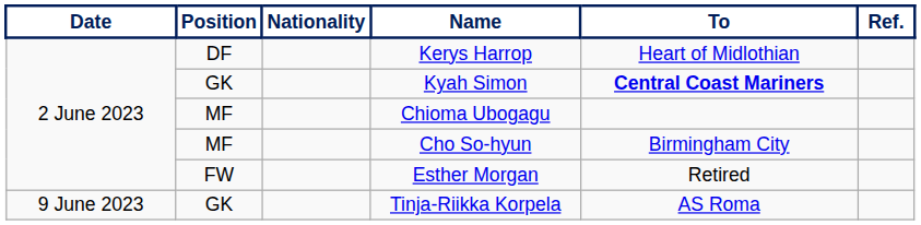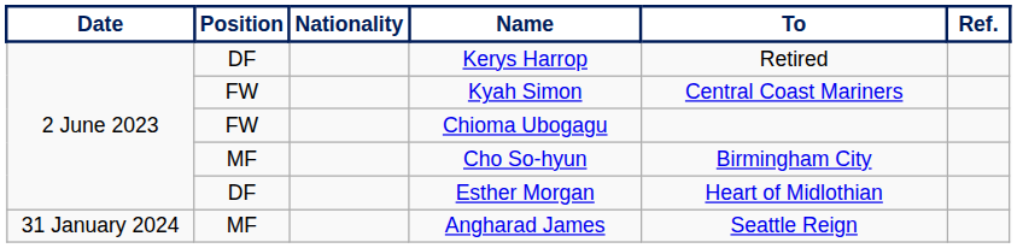Kerys Harrop | To: Heart of Midlothian -> Retired
Kyah Simon | Position: GK -> FW
Kyah Simon | To: bold -> normal
Chioma Ubogagu | Position: MF -> FW
Esther Morgan | Position: FW -> DF
Esther Morgan | To: Retired -> Heart of Midlothian
- row: 9 June 2023 | GK | Tinja-Riikka Korpela | AS Roma
+ row: 31 January 2024 | MF | Angharad James | Seattle Reign
